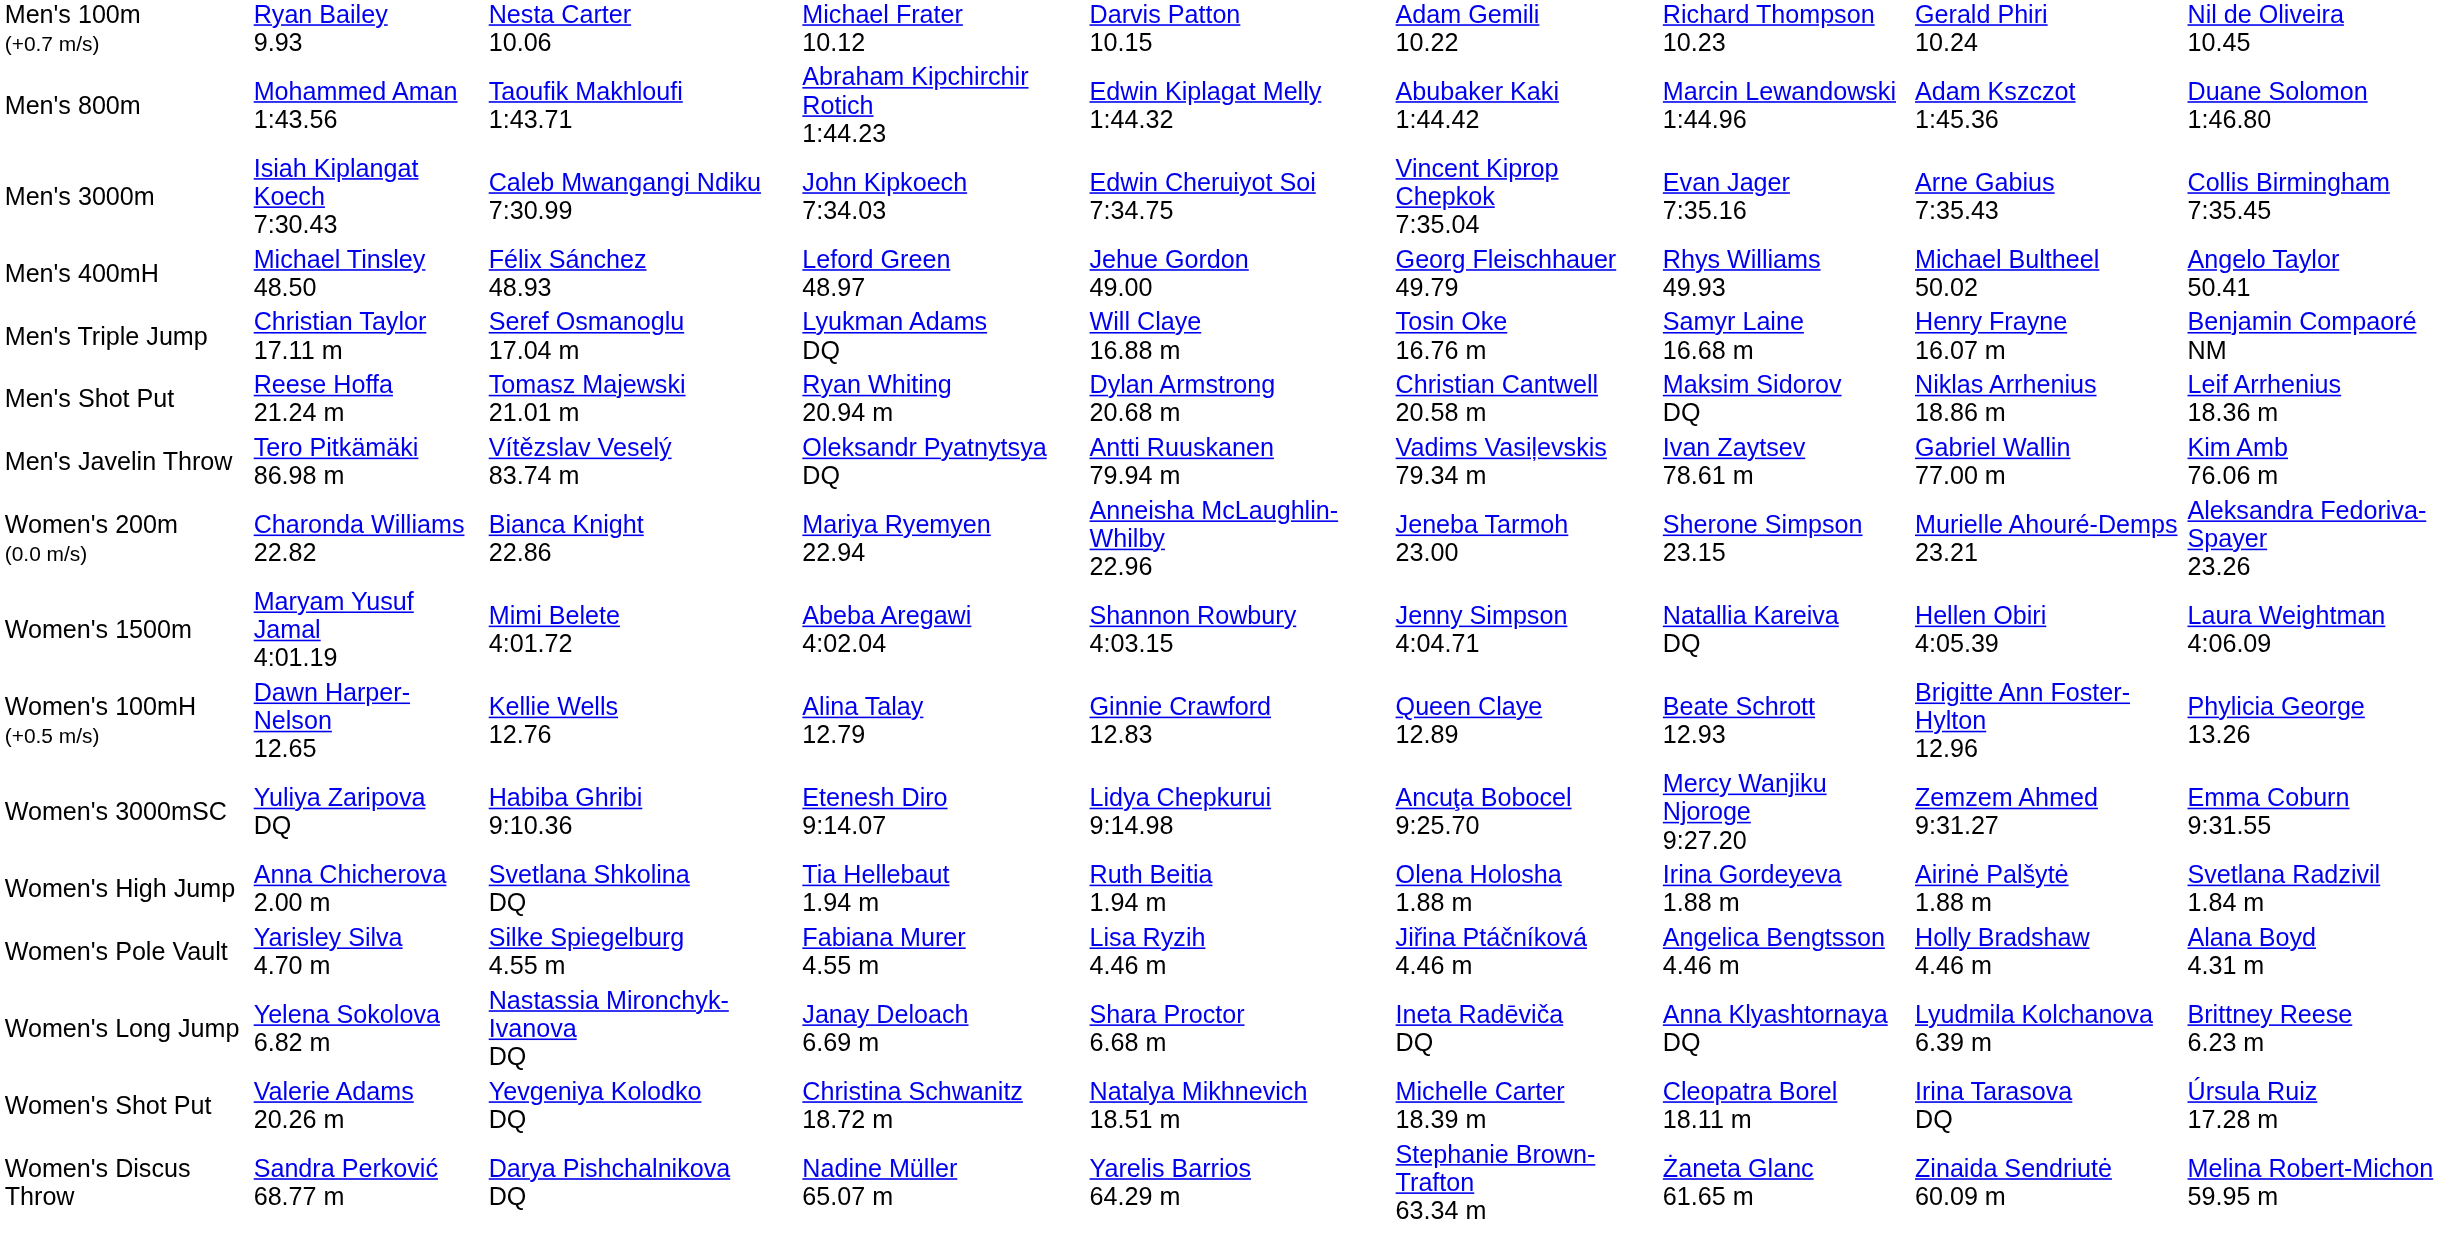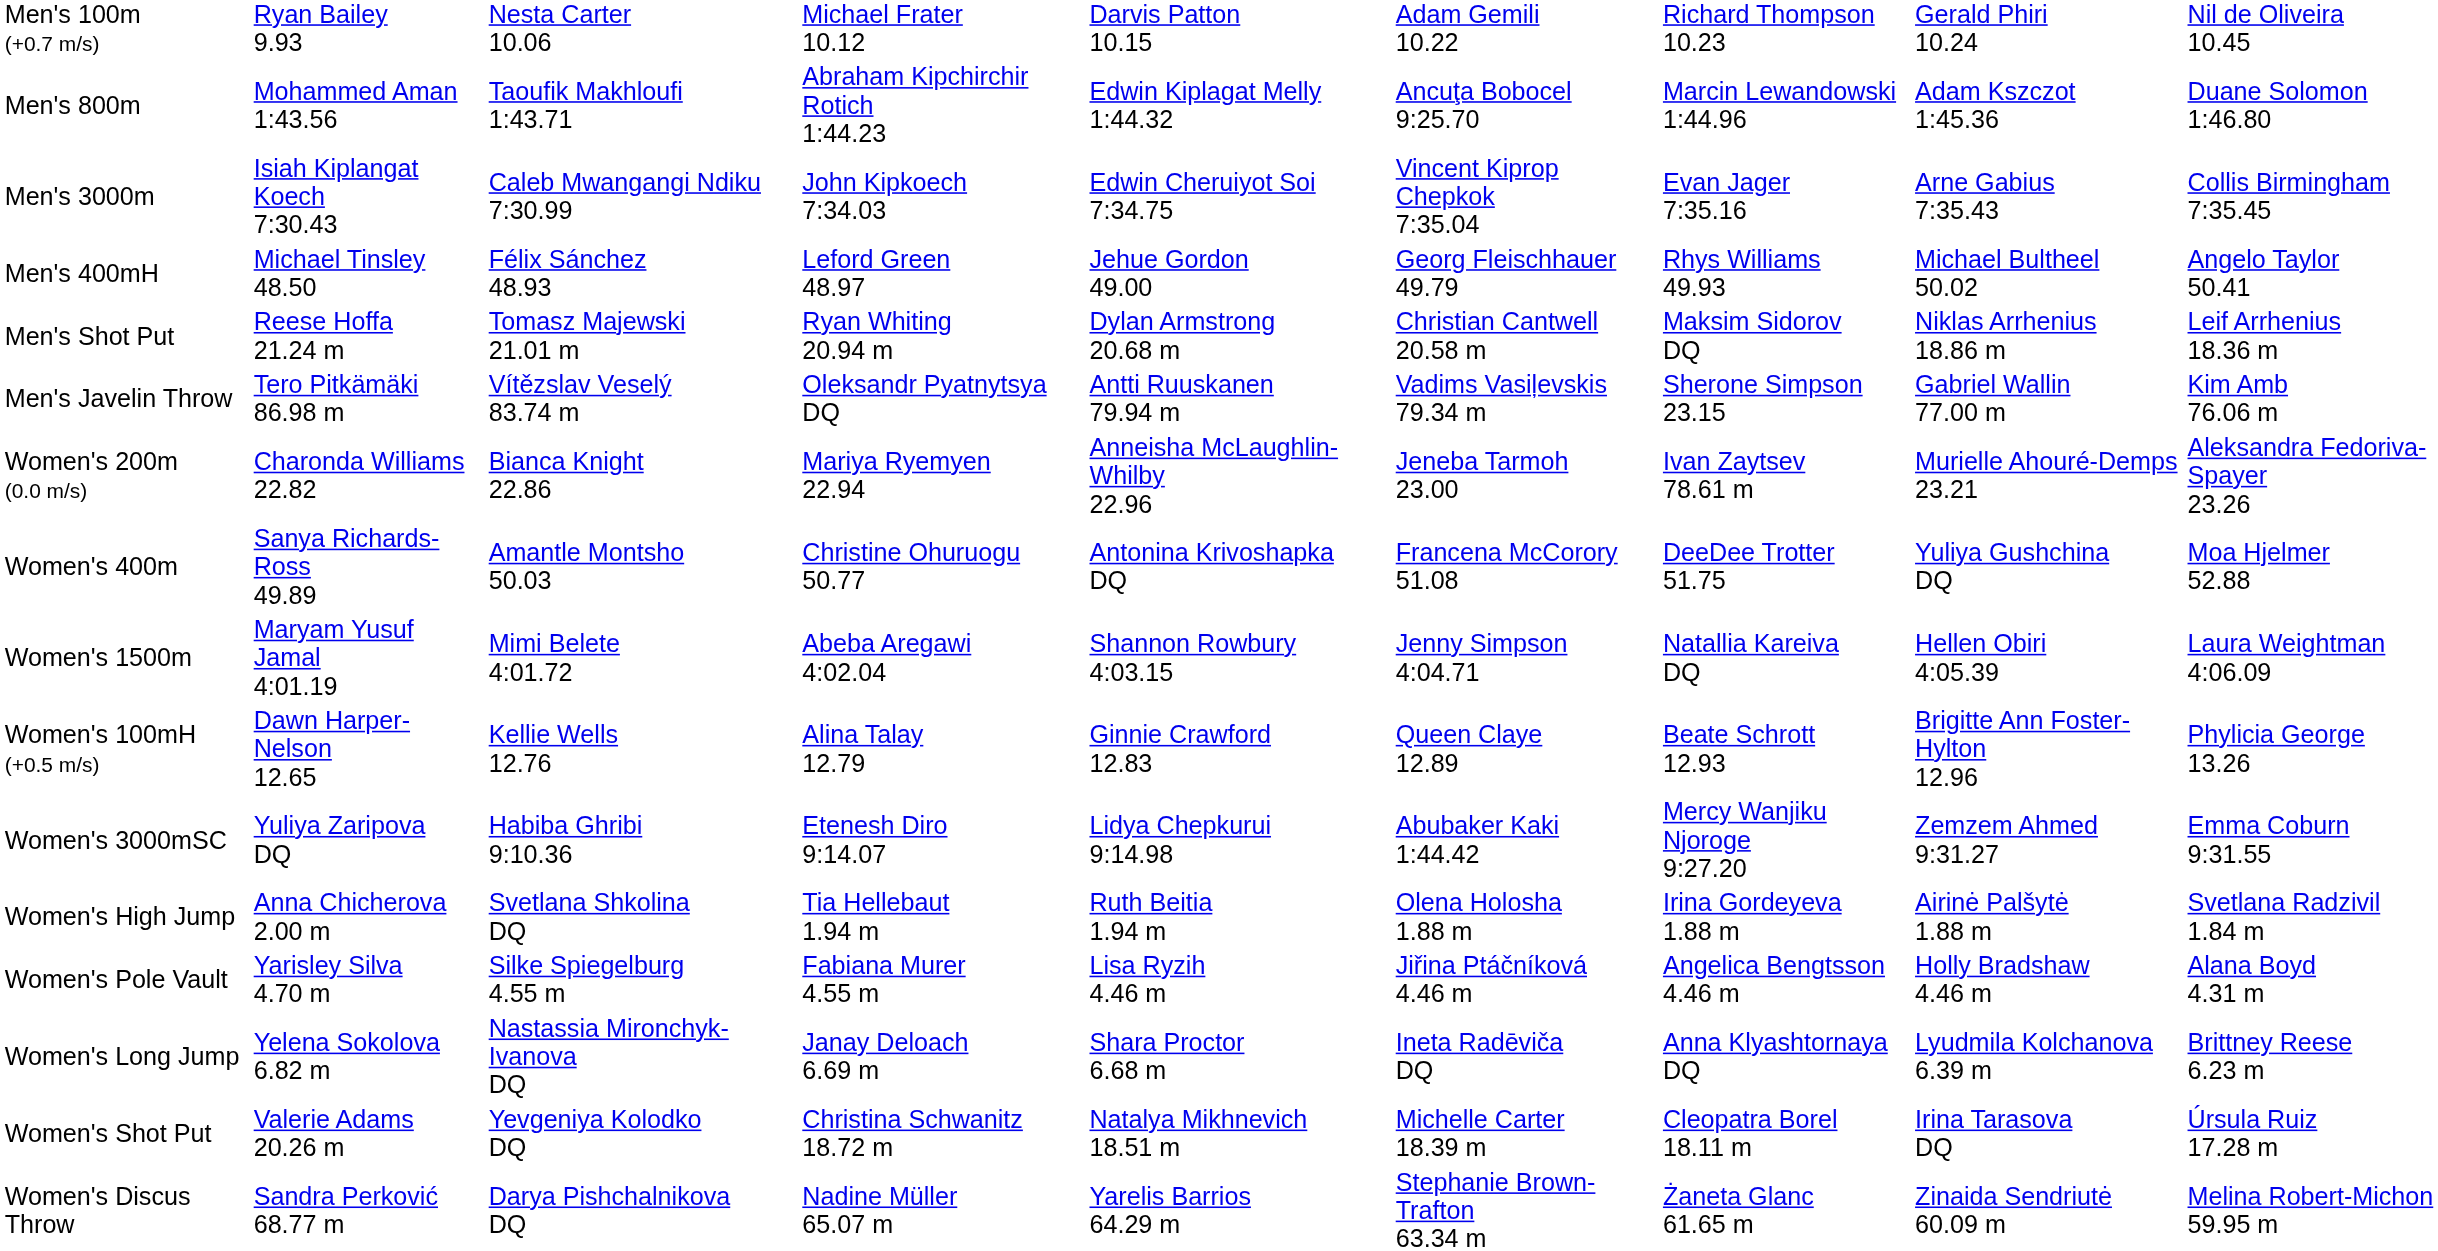Men's 800m | column 6: Abubaker Kaki 1:44.42 -> Ancuţa Bobocel 9:25.70
- row: Men's Triple Jump | Christian Taylor 17.11 m | Seref Osmanoglu 17.04 m | Lyukman Adams DQ | Will Claye 16.88 m | Tosin Oke 16.76 m | Samyr Laine 16.68 m | Henry Frayne 16.07 m | Benjamin Compaoré NM
Men's Javelin Throw | column 7: Ivan Zaytsev 78.61 m -> Sherone Simpson 23.15
Women's 200m (0.0 m/s) | column 7: Sherone Simpson 23.15 -> Ivan Zaytsev 78.61 m
+ row: Women's 400m | Sanya Richards-Ross 49.89 | Amantle Montsho 50.03 | Christine Ohuruogu 50.77 | Antonina Krivoshapka DQ | Francena McCorory 51.08 | DeeDee Trotter 51.75 | Yuliya Gushchina DQ | Moa Hjelmer 52.88
Women's 3000mSC | column 6: Ancuţa Bobocel 9:25.70 -> Abubaker Kaki 1:44.42
